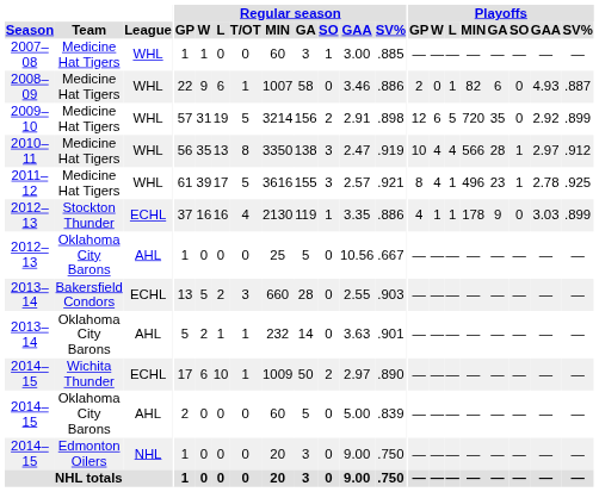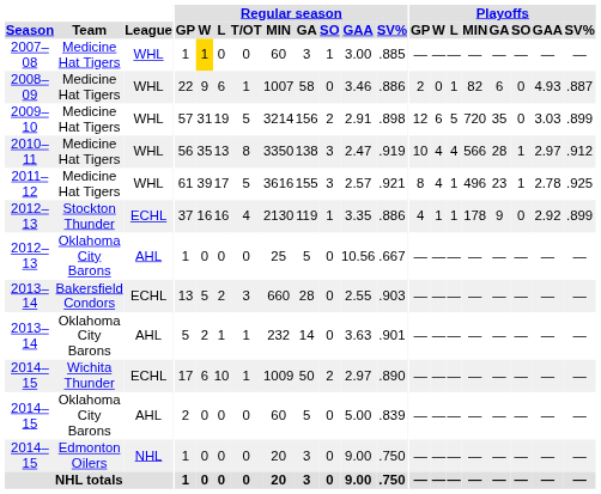2007–08 | Regular season / W: no background -> gold background
2009–10 | Playoffs / GAA: 2.92 -> 3.03
2012–13 / Stockton Thunder | Playoffs / GAA: 3.03 -> 2.92
